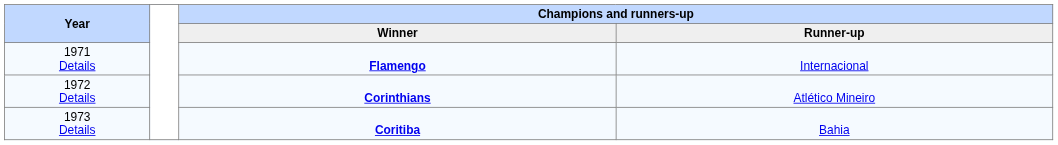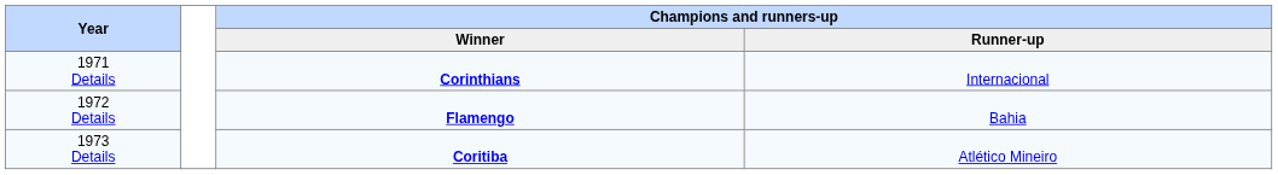1971 Details | Champions and runners-up / Winner: Flamengo -> Corinthians
1972 Details | Champions and runners-up / Winner: Corinthians -> Flamengo
1972 Details | Champions and runners-up / Runner-up: Atlético Mineiro -> Bahia
1973 Details | Champions and runners-up / Runner-up: Bahia -> Atlético Mineiro
